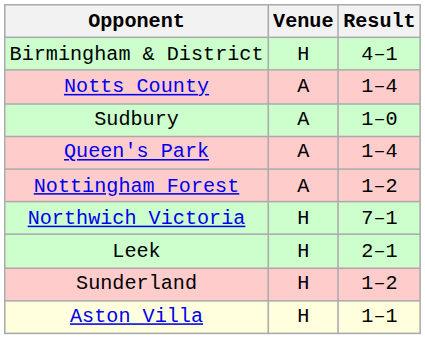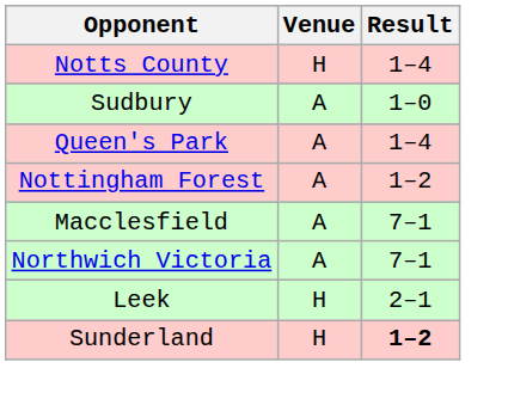- row: Birmingham & District | H | 4–1
Notts County | Venue: A -> H
+ row: Macclesfield | A | 7–1
Northwich Victoria | Venue: H -> A
Sunderland | Result: normal -> bold
- row: Aston Villa | H | 1–1
